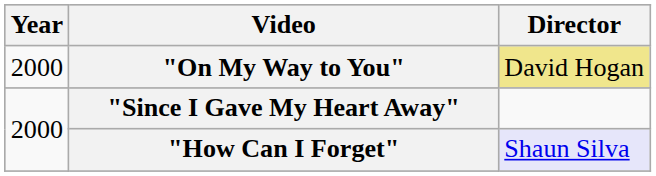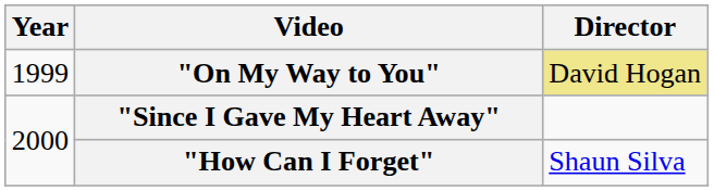"On My Way to You" | Year: 2000 -> 1999
"How Can I Forget" | Director: lavender background -> no background
